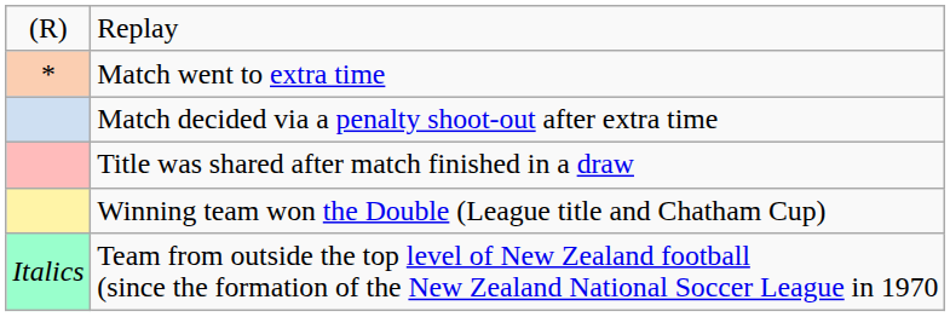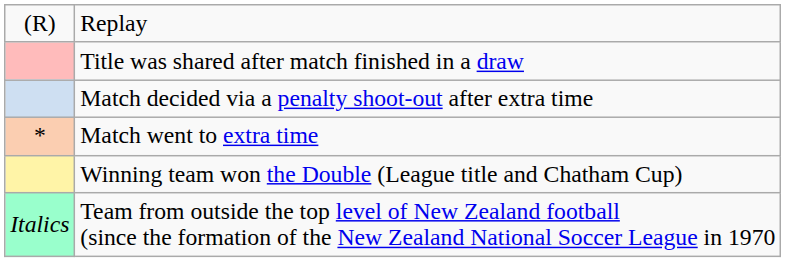rows swapped: Match went to extra time <-> Title was shared after match finished in a draw
